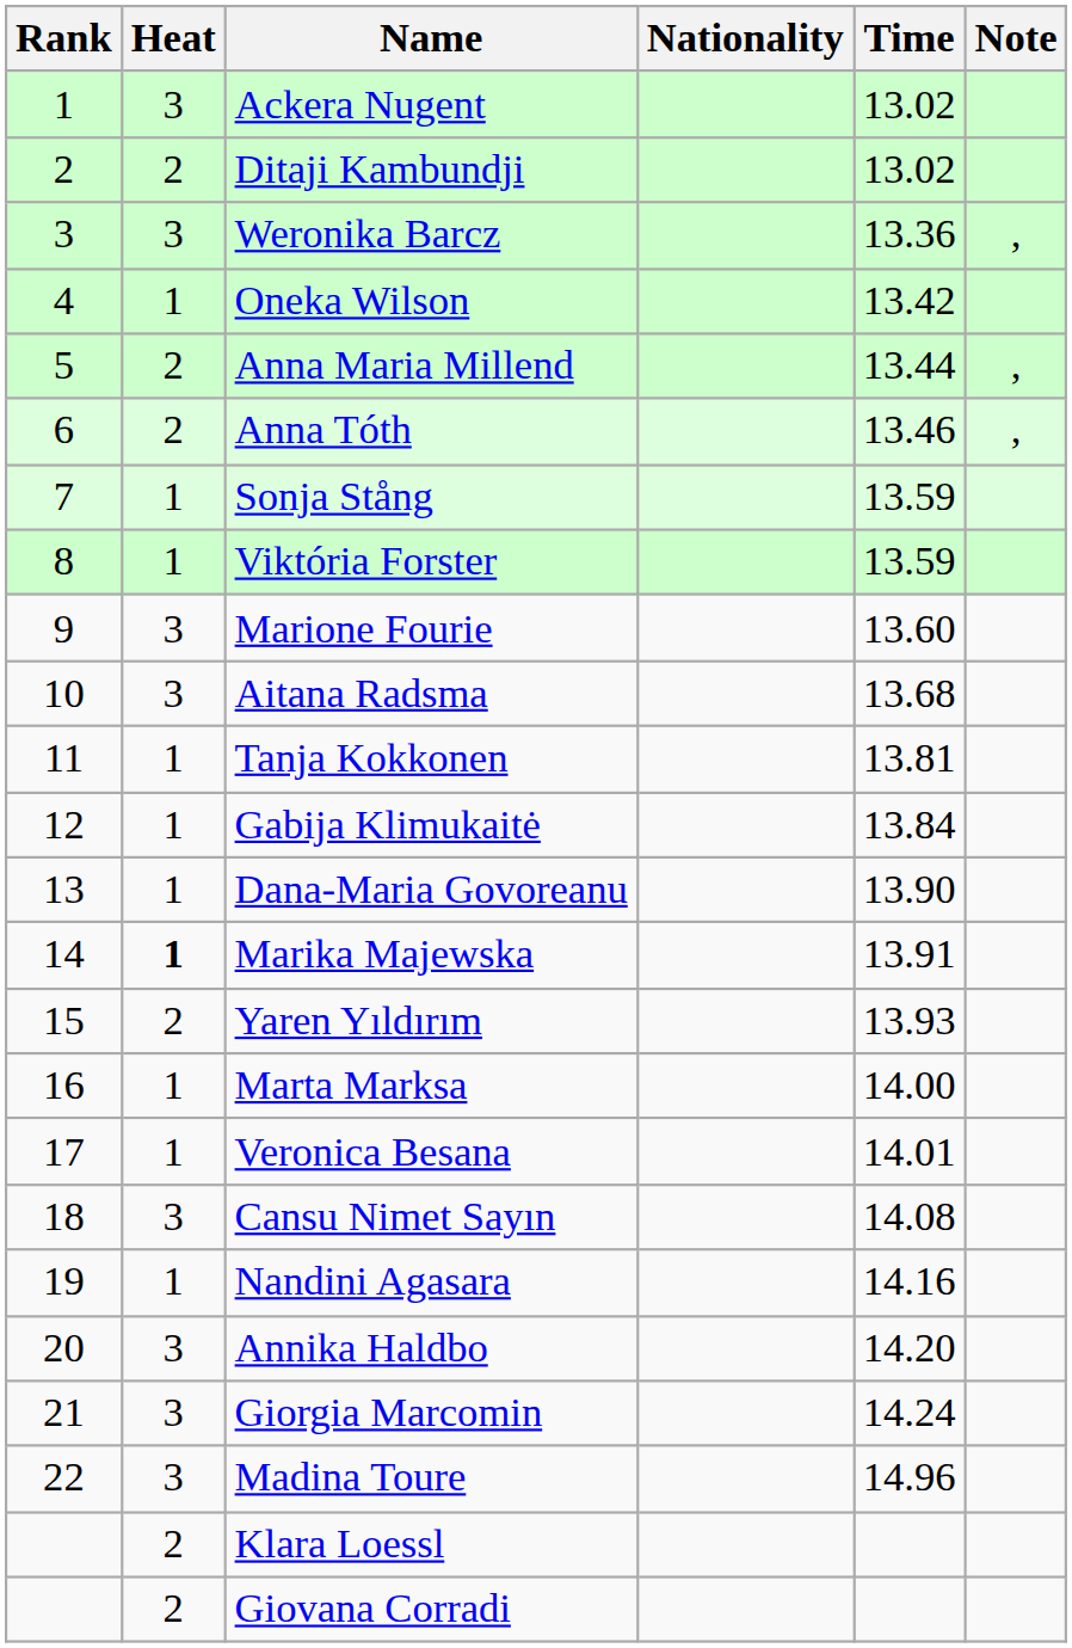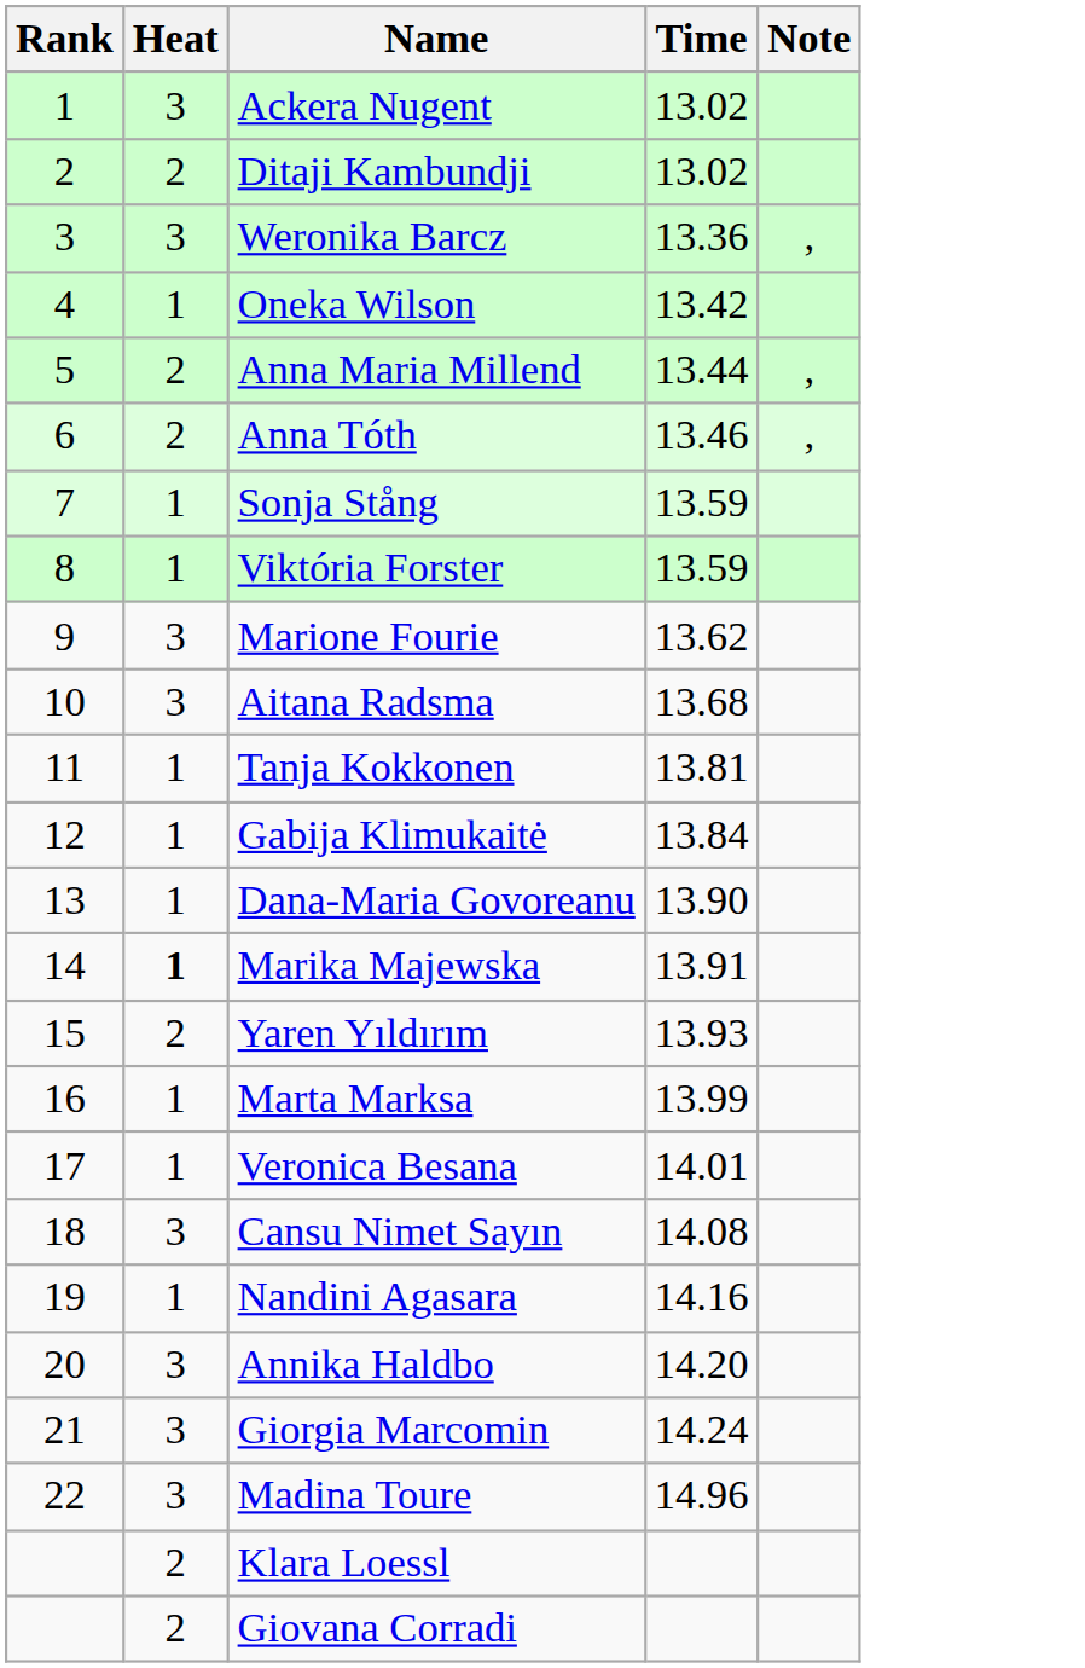- column: Nationality
Marione Fourie | Time: 13.60 -> 13.62
Marta Marksa | Time: 14.00 -> 13.99
